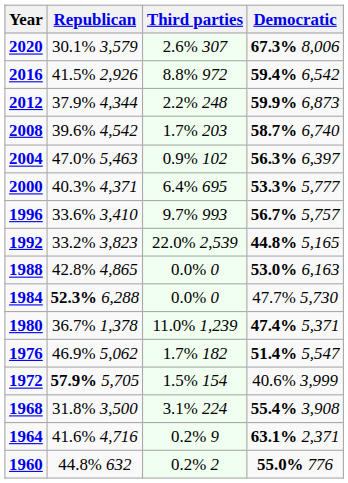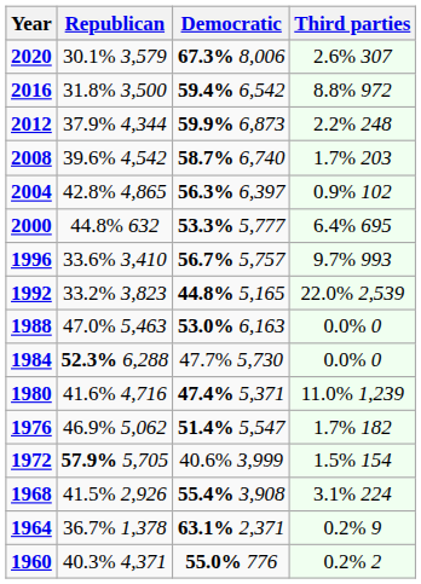columns swapped: Democratic <-> Third parties
2016 | Republican: 41.5% 2,926 -> 31.8% 3,500
2004 | Republican: 47.0% 5,463 -> 42.8% 4,865
2000 | Republican: 40.3% 4,371 -> 44.8% 632
1988 | Republican: 42.8% 4,865 -> 47.0% 5,463
1980 | Republican: 36.7% 1,378 -> 41.6% 4,716
1968 | Republican: 31.8% 3,500 -> 41.5% 2,926
1964 | Republican: 41.6% 4,716 -> 36.7% 1,378
1960 | Republican: 44.8% 632 -> 40.3% 4,371
